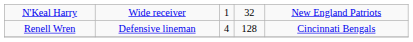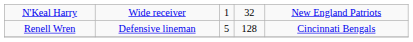Renell Wren | column 3: 4 -> 5
